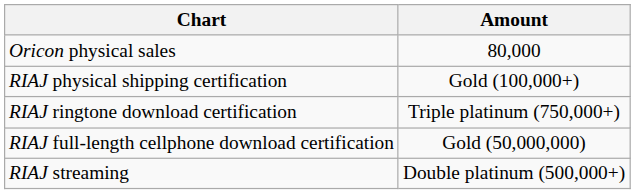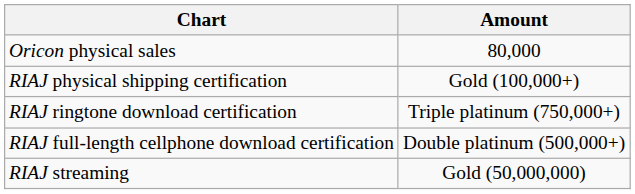RIAJ full-length cellphone download certification | Amount: Gold (50,000,000) -> Double platinum (500,000+)
RIAJ streaming | Amount: Double platinum (500,000+) -> Gold (50,000,000)
